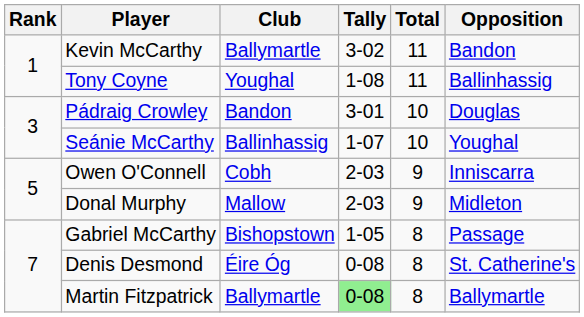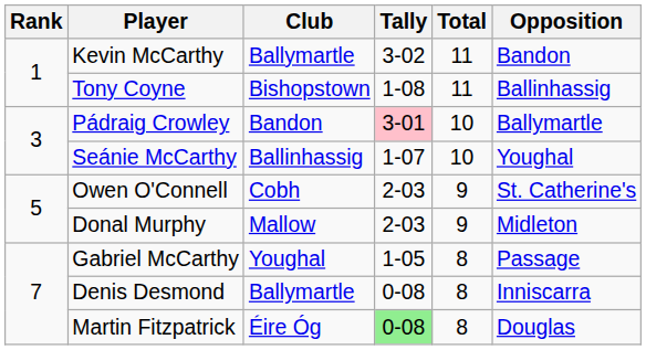Tony Coyne | Club: Youghal -> Bishopstown
Pádraig Crowley | Tally: no background -> pink background
Pádraig Crowley | Opposition: Douglas -> Ballymartle
Owen O'Connell | Opposition: Inniscarra -> St. Catherine's
Gabriel McCarthy | Club: Bishopstown -> Youghal
Denis Desmond | Club: Éire Óg -> Ballymartle
Denis Desmond | Opposition: St. Catherine's -> Inniscarra
Martin Fitzpatrick | Club: Ballymartle -> Éire Óg
Martin Fitzpatrick | Opposition: Ballymartle -> Douglas
